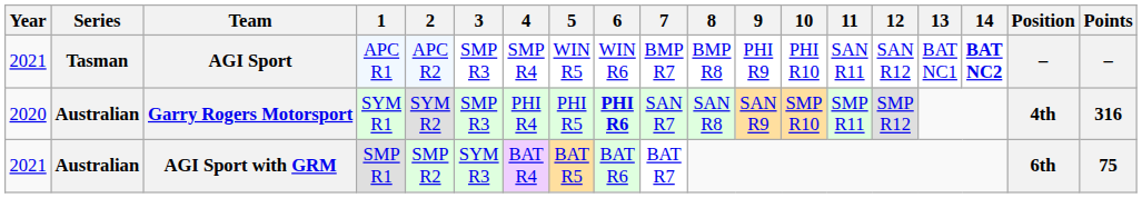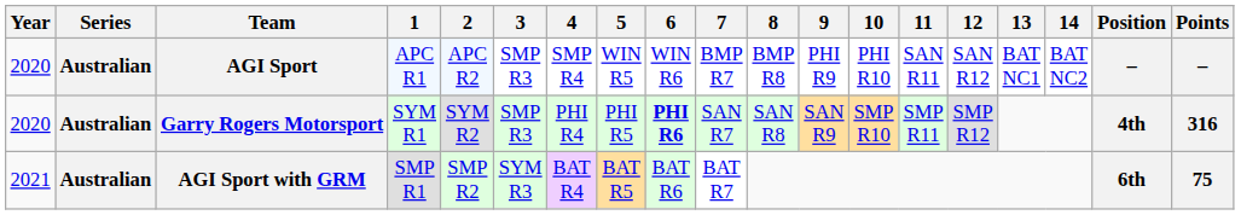AGI Sport | Year: 2021 -> 2020
AGI Sport | Series: Tasman -> Australian
AGI Sport | 14: bold -> normal
